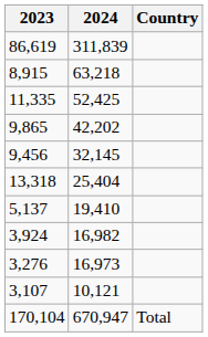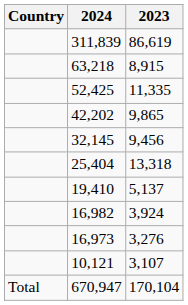columns swapped: Country <-> 2023
